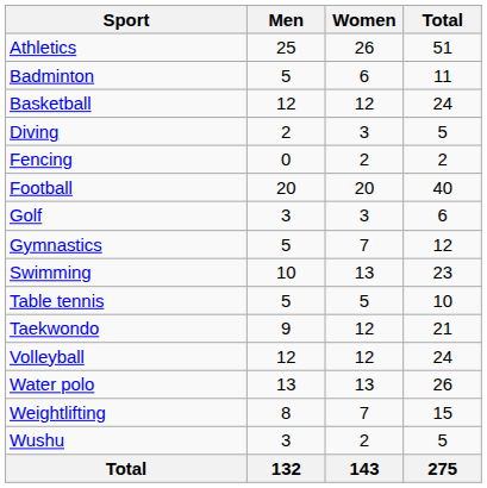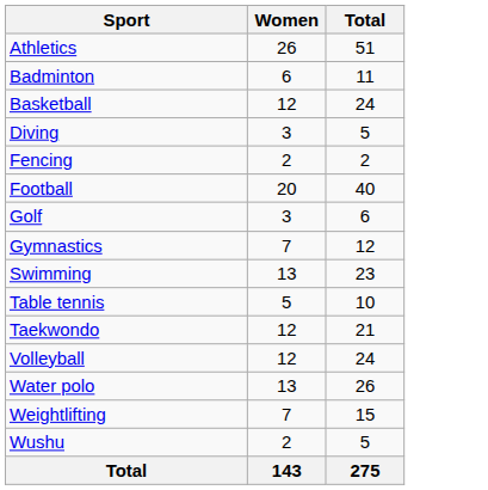- column: Men | 25 | 5 | 12 | 2 | 0 | 20 | 3 | 5 | 10 | 5 | 9 | 12 | 13 | 8 | 3 | 132
